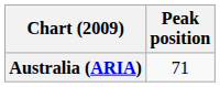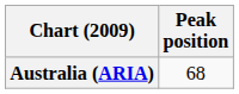Australia (ARIA) | Peak position: 71 -> 68
